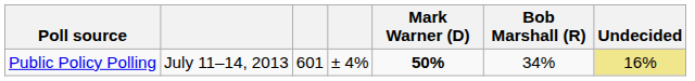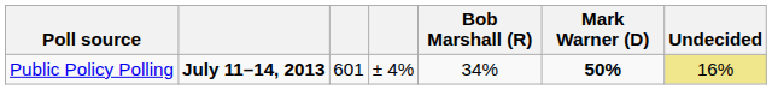columns swapped: Mark Warner (D) <-> Bob Marshall (R)
Public Policy Polling | column 2: normal -> bold
